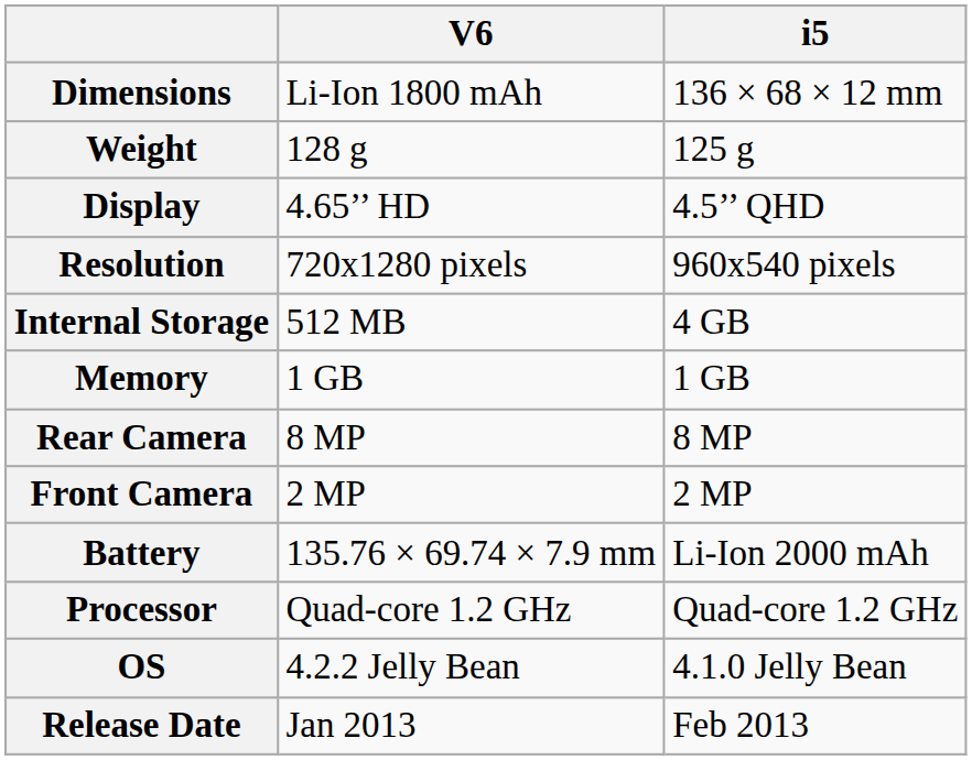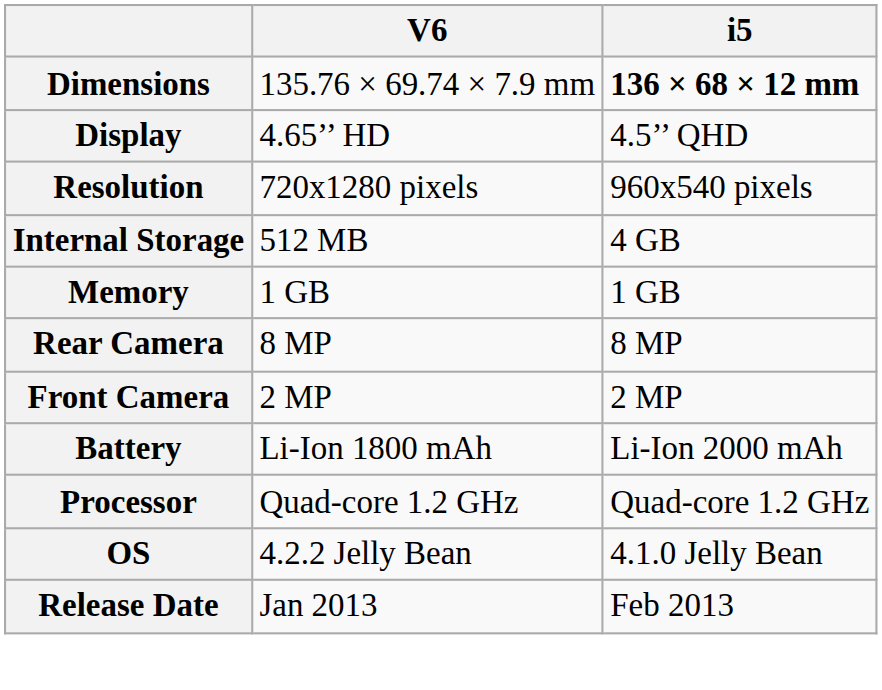Dimensions | V6: Li-Ion 1800 mAh -> 135.76 × 69.74 × 7.9 mm
Dimensions | i5: normal -> bold
- row: Weight | 128 g | 125 g
Battery | V6: 135.76 × 69.74 × 7.9 mm -> Li-Ion 1800 mAh
